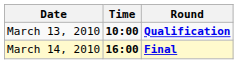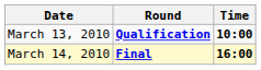columns swapped: Time <-> Round
